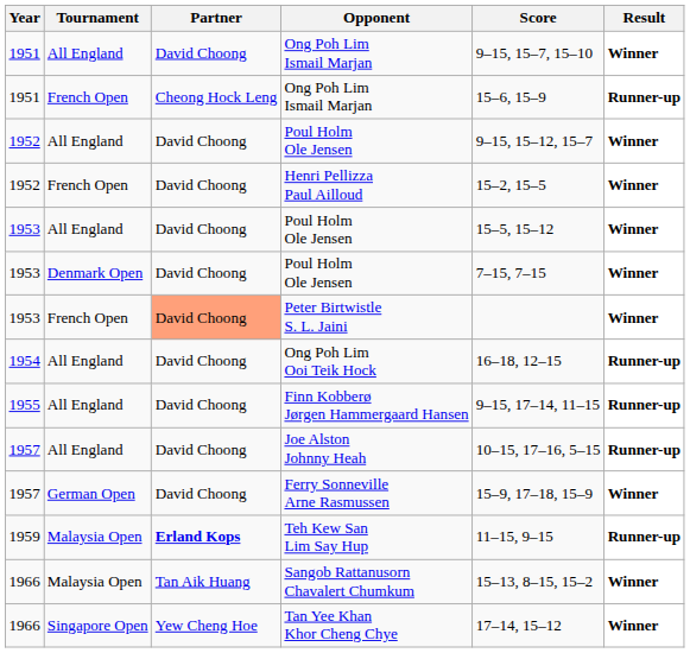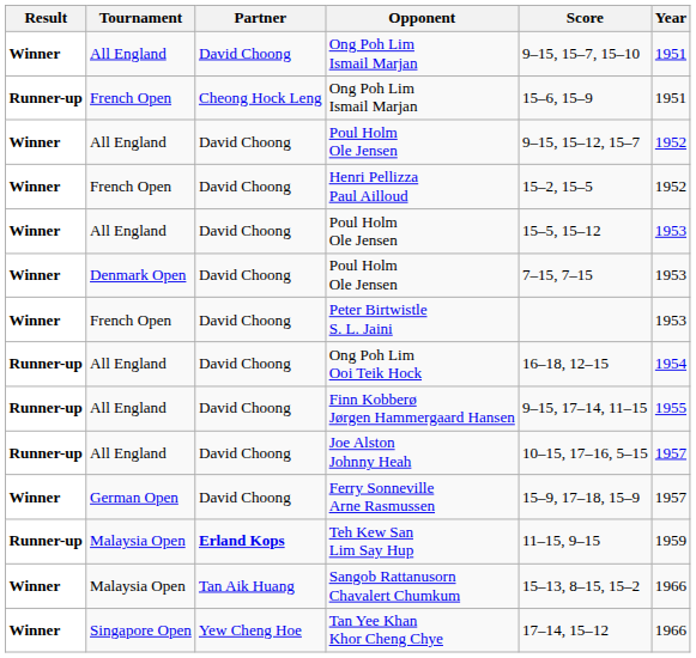columns swapped: Year <-> Result
Peter Birtwistle S. L. Jaini | Partner: lightsalmon background -> no background
